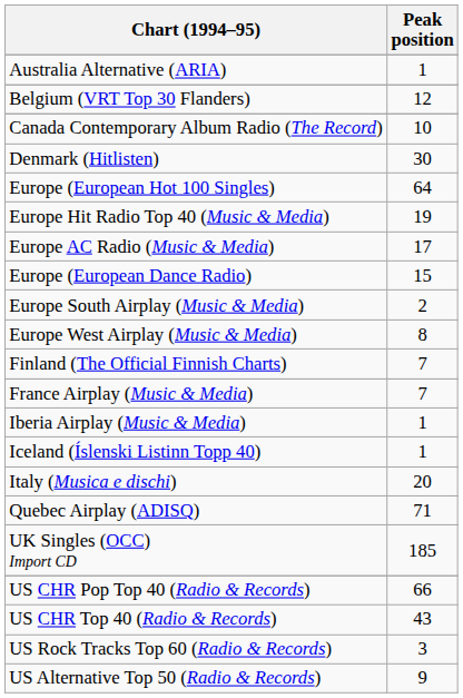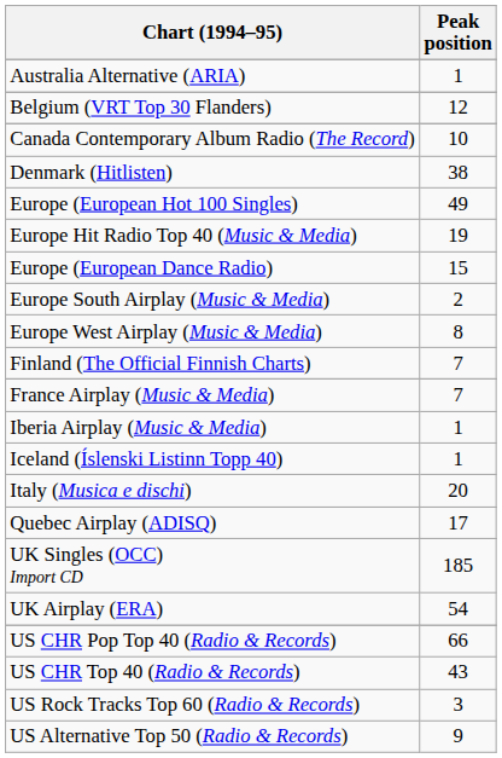Denmark (Hitlisten) | Peak position: 30 -> 38
Europe (European Hot 100 Singles) | Peak position: 64 -> 49
- row: Europe AC Radio (Music & Media) | 17
Quebec Airplay (ADISQ) | Peak position: 71 -> 17
+ row: UK Airplay (ERA) | 54
